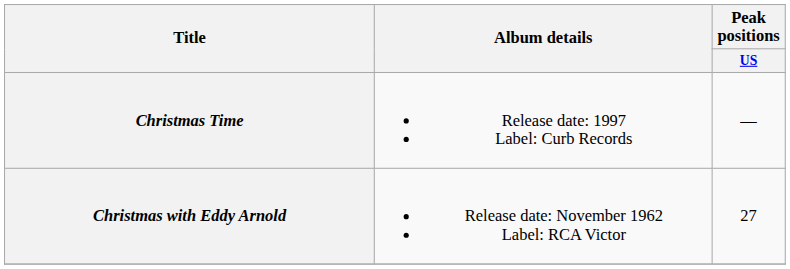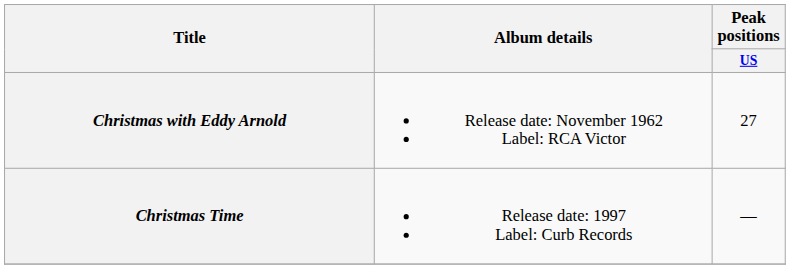rows swapped: Christmas with Eddy Arnold <-> Christmas Time
